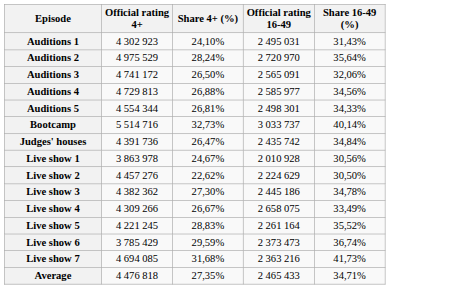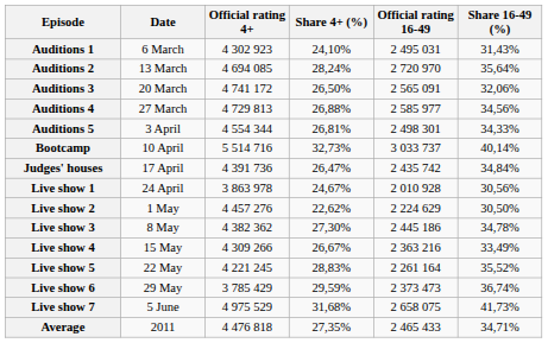+ column: Date | 6 March | 13 March | 20 March | 27 March | 3 April | 10 April | 17 April | 24 April | 1 May | 8 May | 15 May | 22 May | 29 May | 5 June | 2011
Auditions 2 | Official rating 4+: 4 975 529 -> 4 694 085
Live show 4 | Official rating 16-49: 2 658 075 -> 2 363 216
Live show 7 | Official rating 4+: 4 694 085 -> 4 975 529
Live show 7 | Official rating 16-49: 2 363 216 -> 2 658 075
